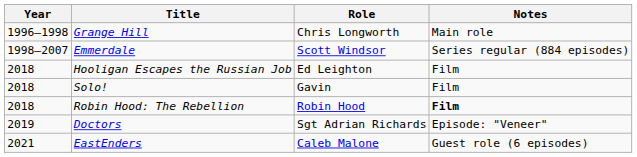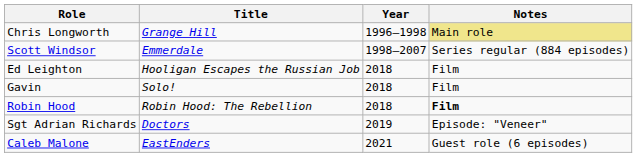columns swapped: Year <-> Role
Grange Hill | Notes: no background -> khaki background
